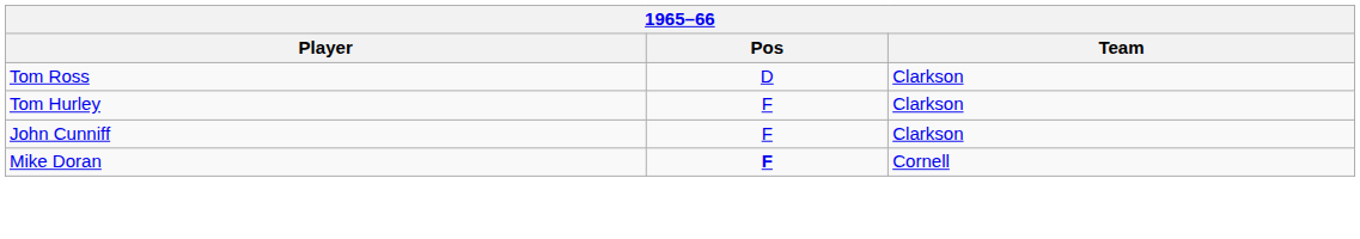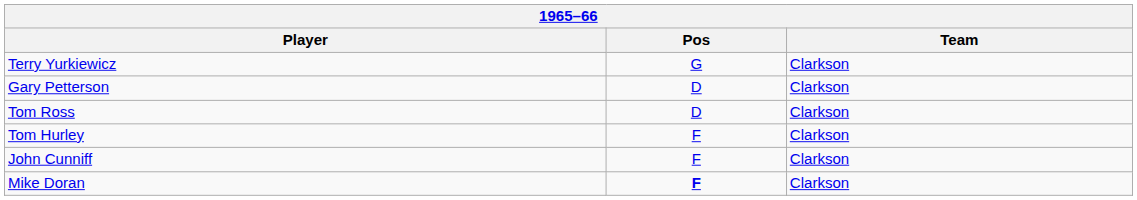+ row: Terry Yurkiewicz | G | Clarkson
+ row: Gary Petterson | D | Clarkson
Mike Doran | Team: Cornell -> Clarkson
